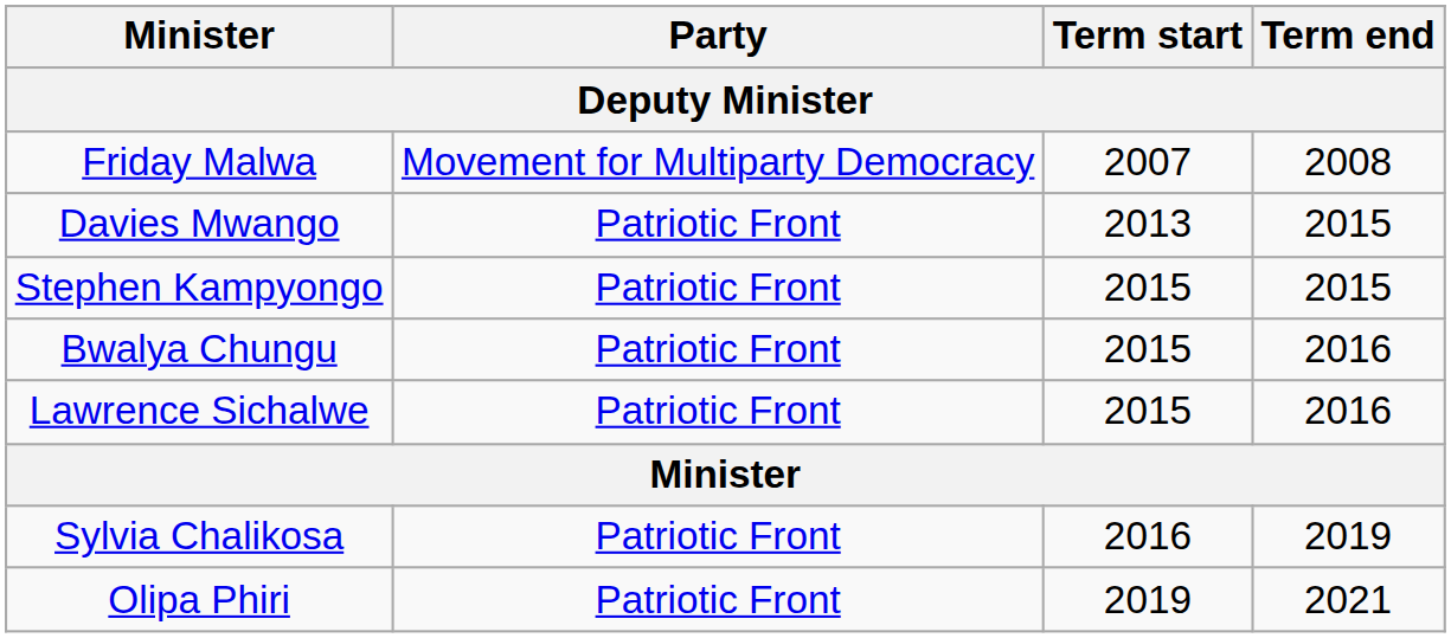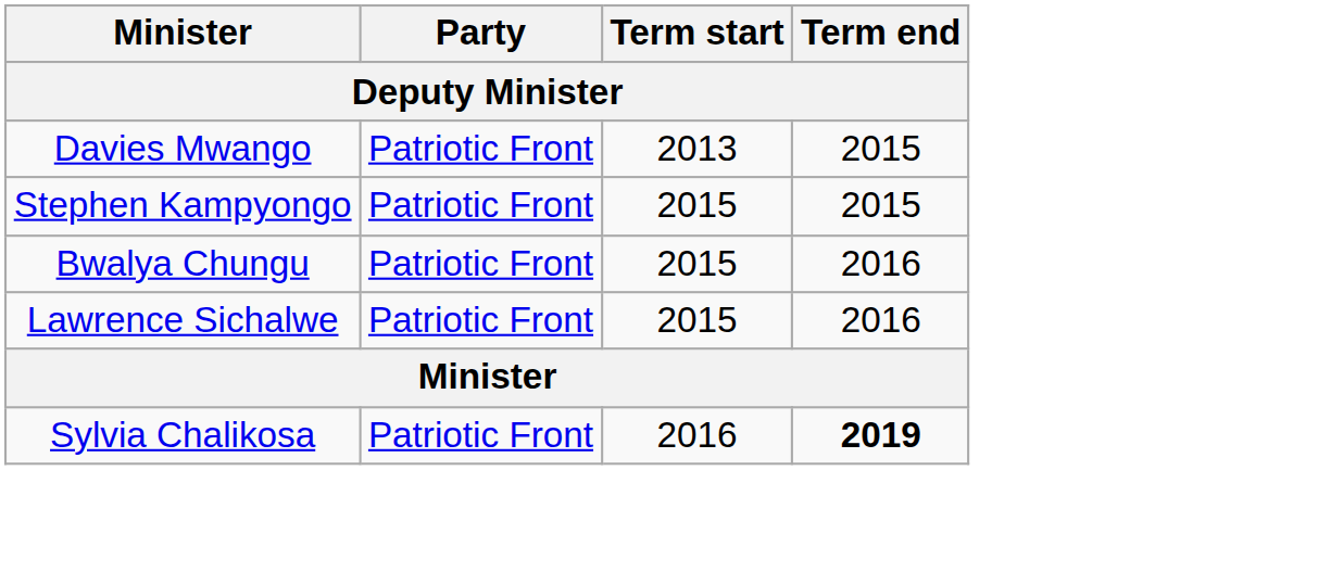- row: Friday Malwa | Movement for Multiparty Democracy | 2007 | 2008
Sylvia Chalikosa | Term end: normal -> bold
- row: Olipa Phiri | Patriotic Front | 2019 | 2021
